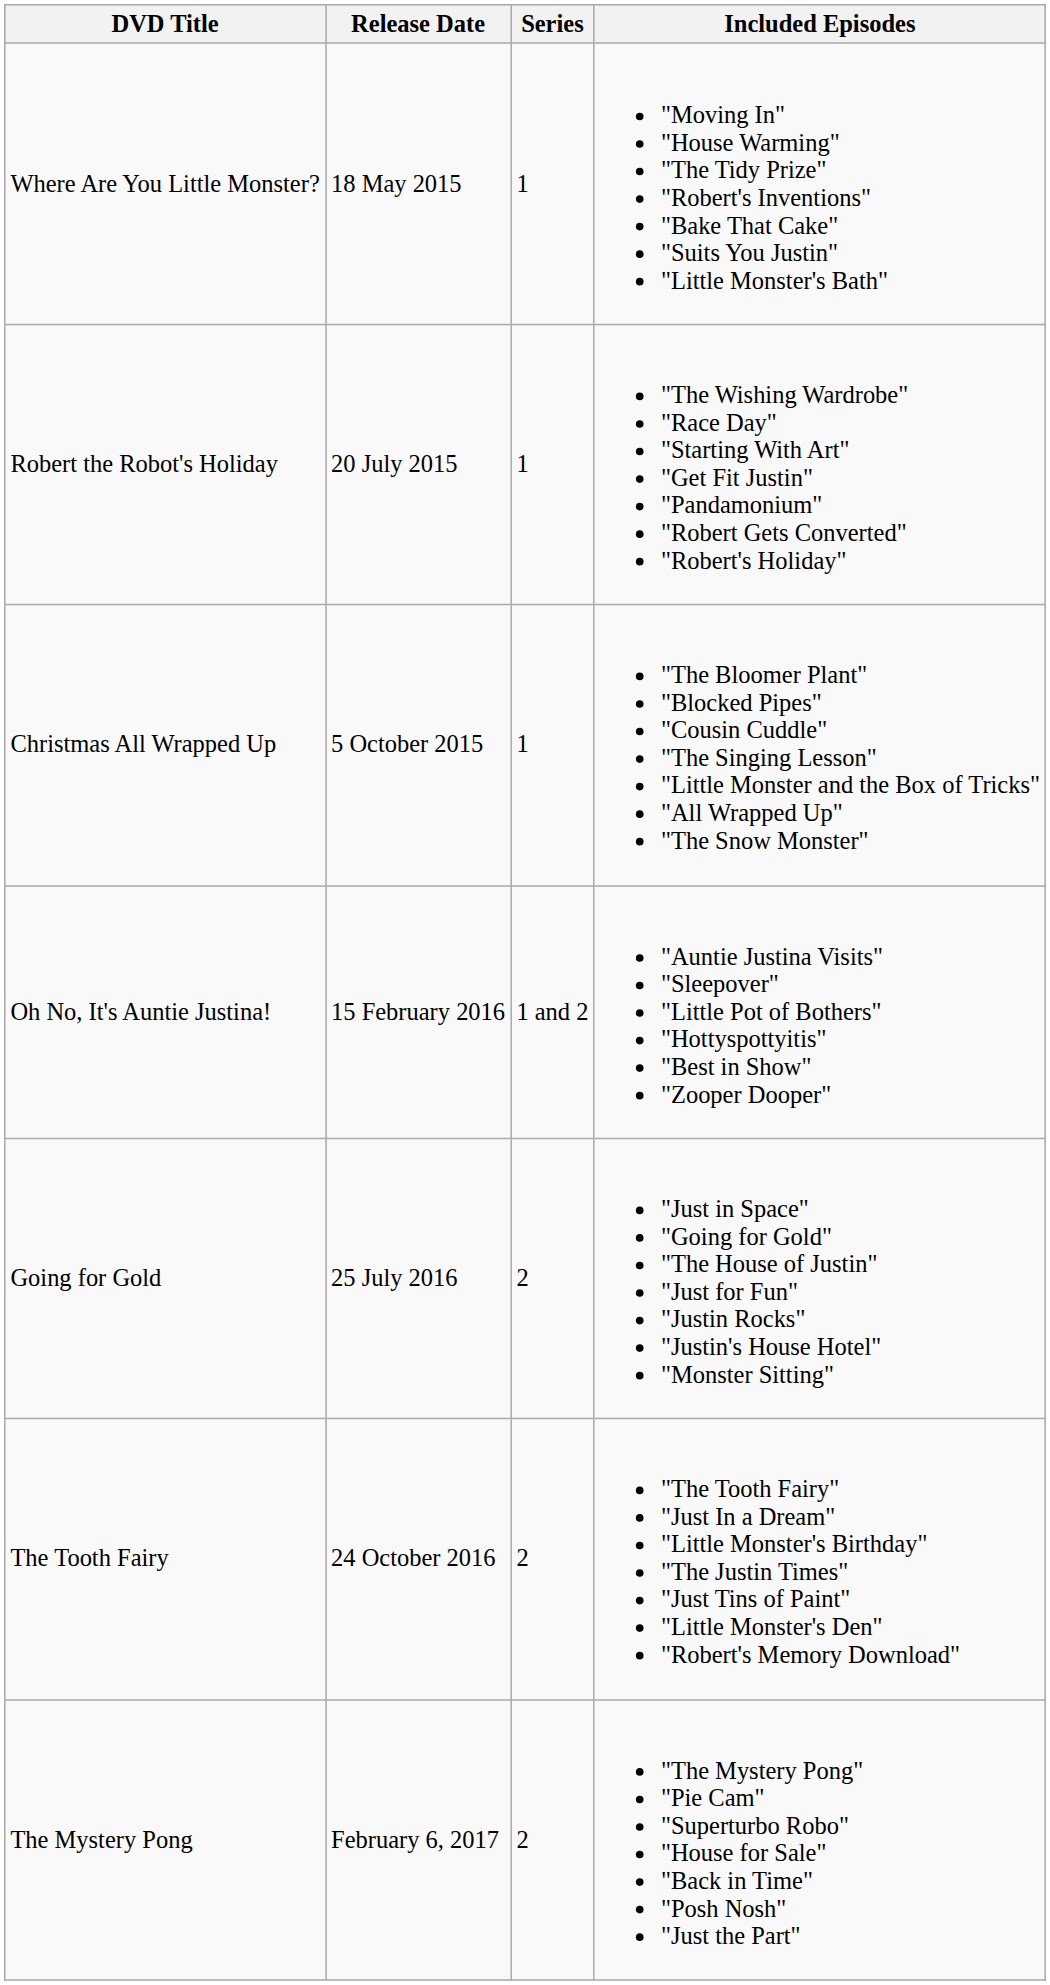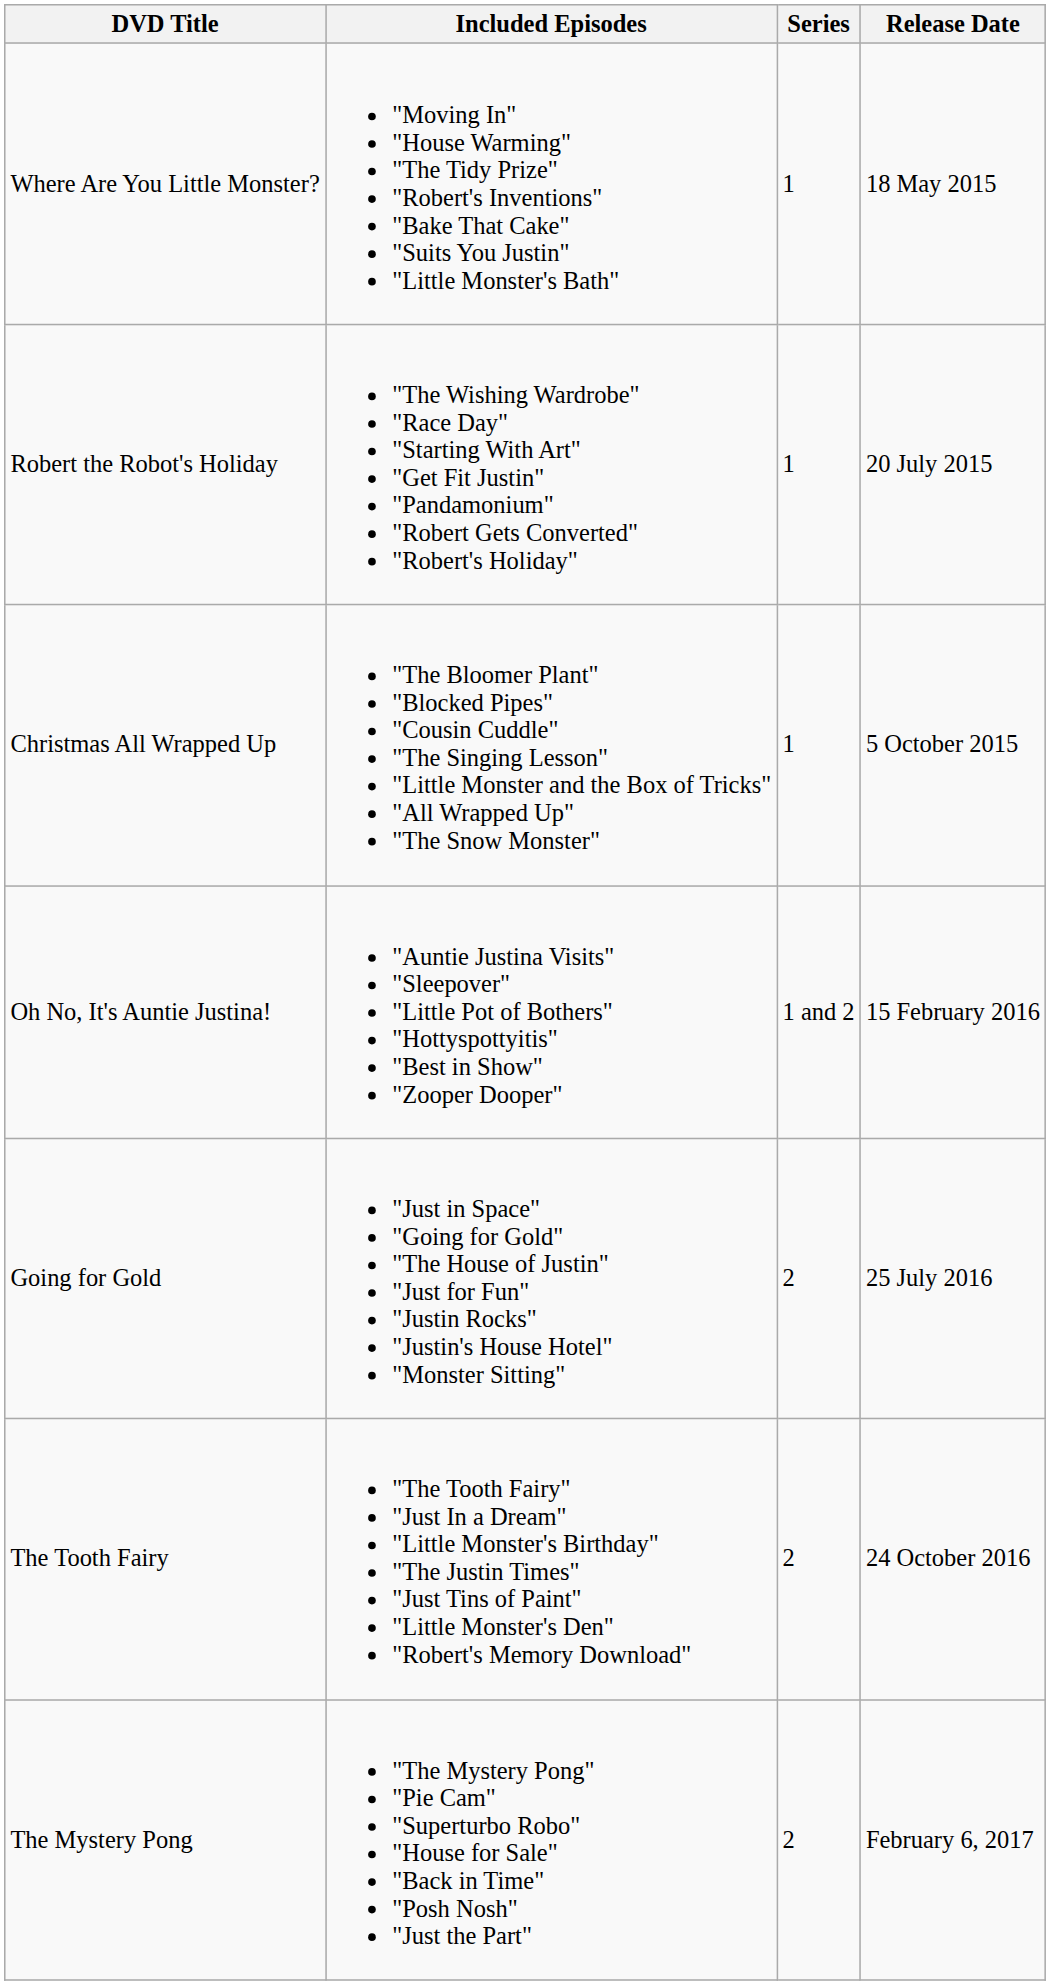columns swapped: Release Date <-> Included Episodes
